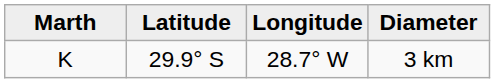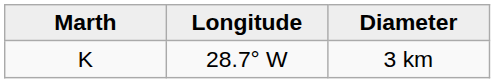- column: Latitude | 29.9° S
